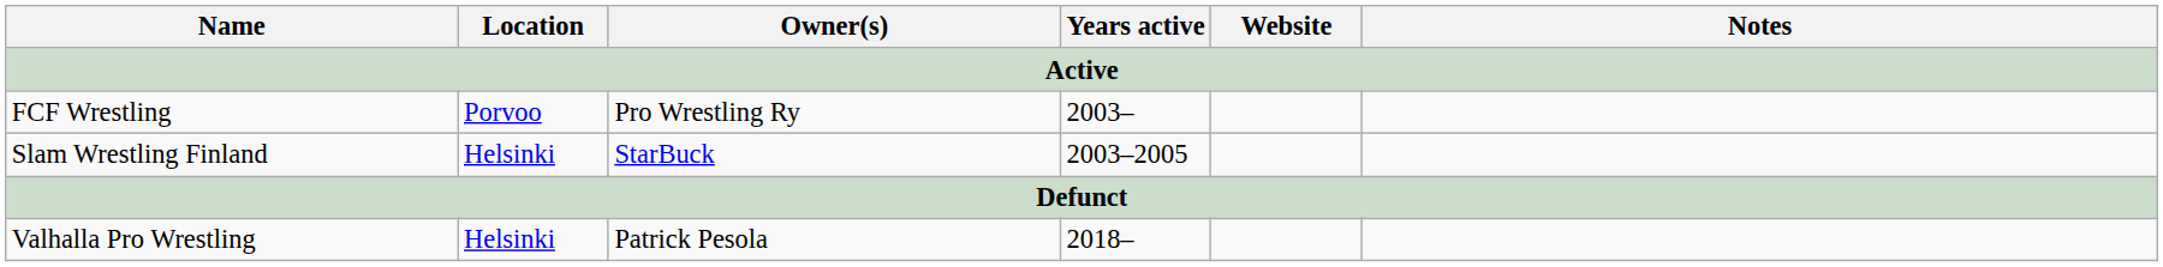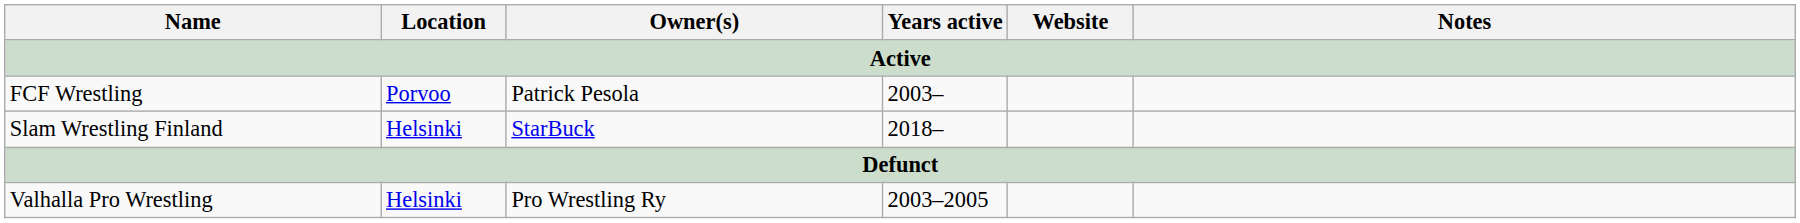FCF Wrestling | Owner(s): Pro Wrestling Ry -> Patrick Pesola
Slam Wrestling Finland | Years active: 2003–2005 -> 2018–
Valhalla Pro Wrestling | Owner(s): Patrick Pesola -> Pro Wrestling Ry
Valhalla Pro Wrestling | Years active: 2018– -> 2003–2005
